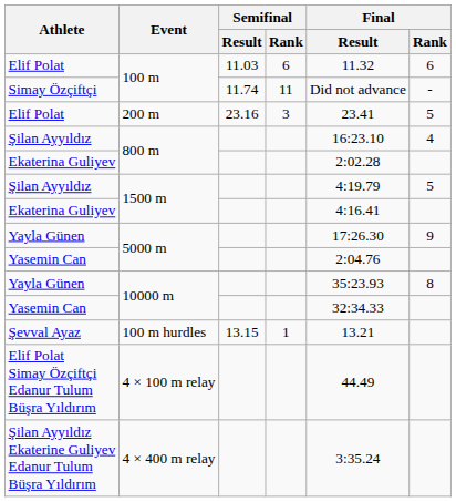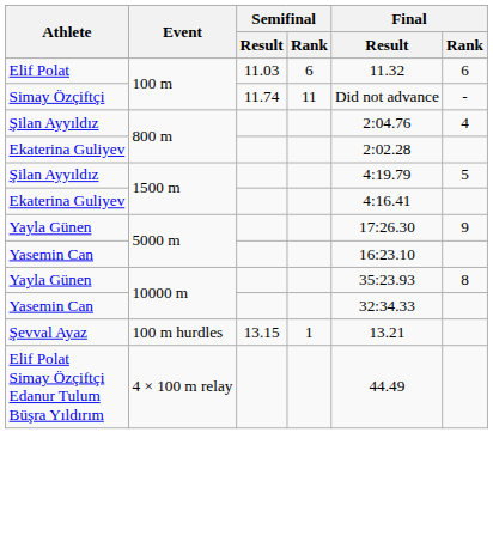- row: Elif Polat | 200 m | 23.16 | 3 | 23.41 | 5
Şilan Ayyıldız / 800 m | Final / Result: 16:23.10 -> 2:04.76
Yasemin Can / 5000 m | Final / Result: 2:04.76 -> 16:23.10
- row: Şilan Ayyıldız Ekaterine Guliyev Edanur Tulum Büşra Yıldırım | 4 × 400 m relay | 3:35.24
